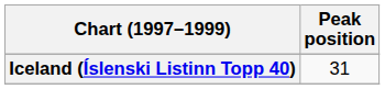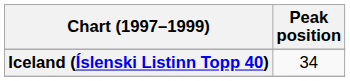Iceland (Íslenski Listinn Topp 40) | Peak position: 31 -> 34
